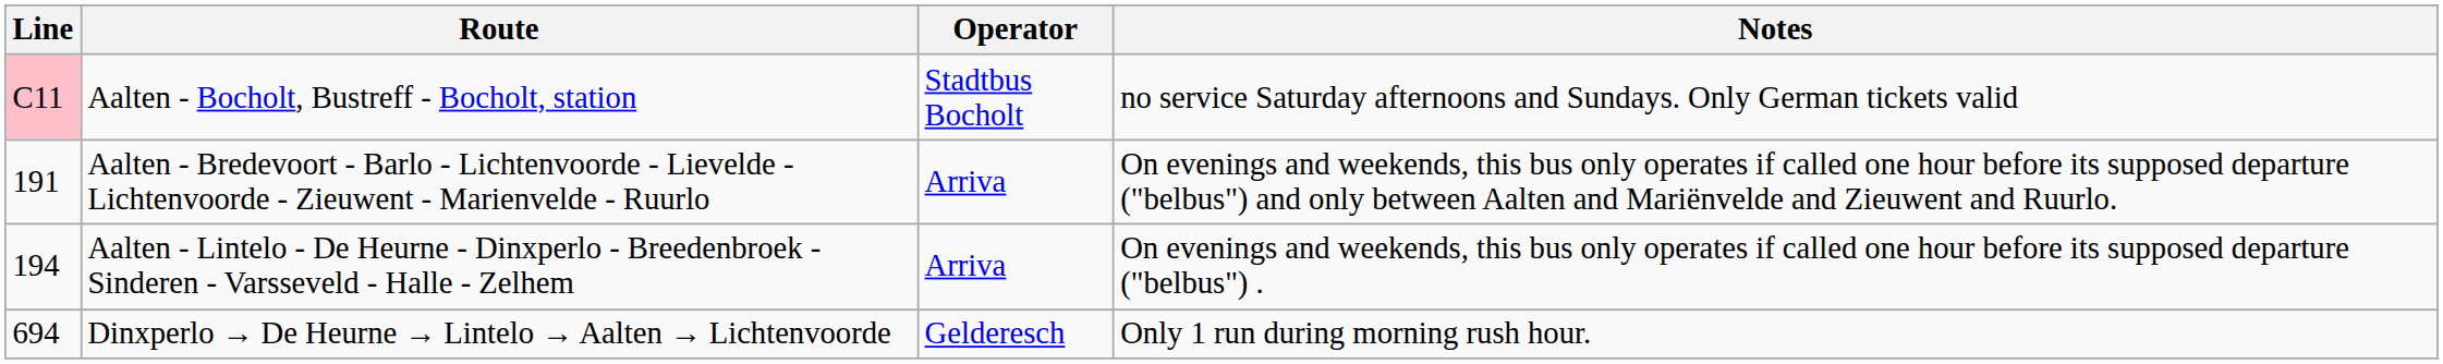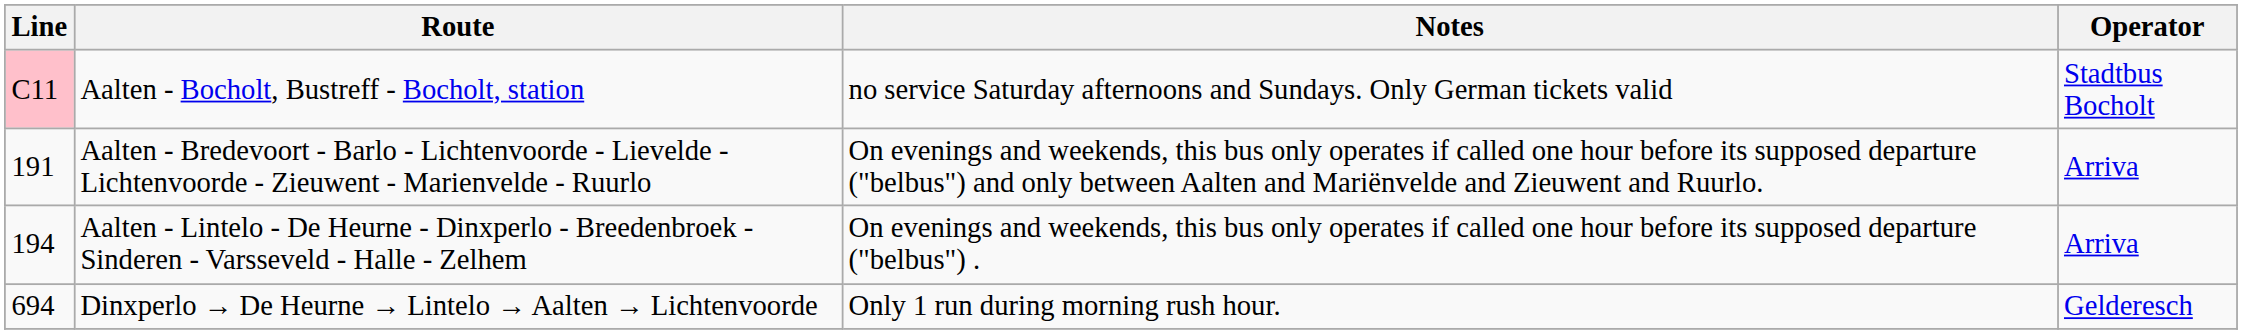columns swapped: Operator <-> Notes
